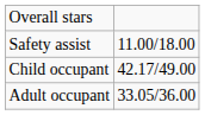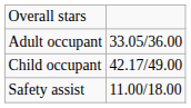rows swapped: Adult occupant <-> Safety assist
